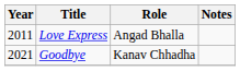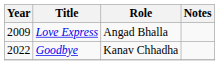Love Express | Year: 2011 -> 2009
Goodbye | Year: 2021 -> 2022
